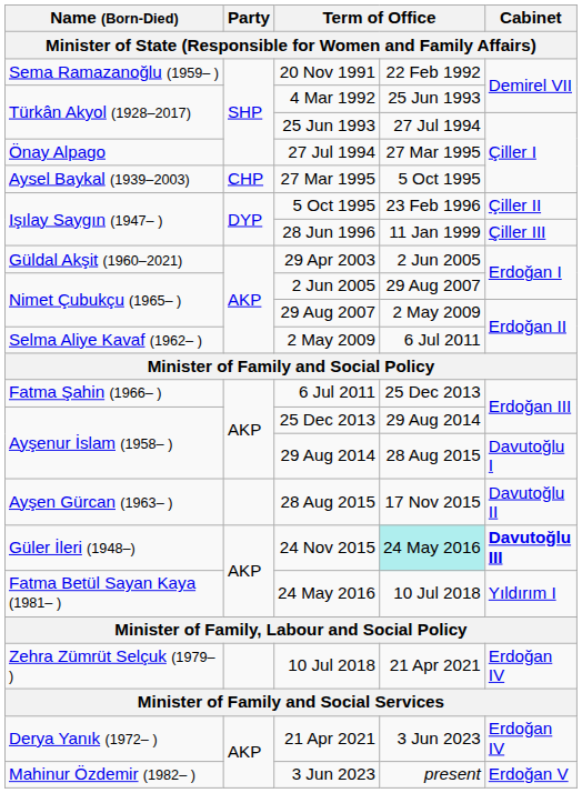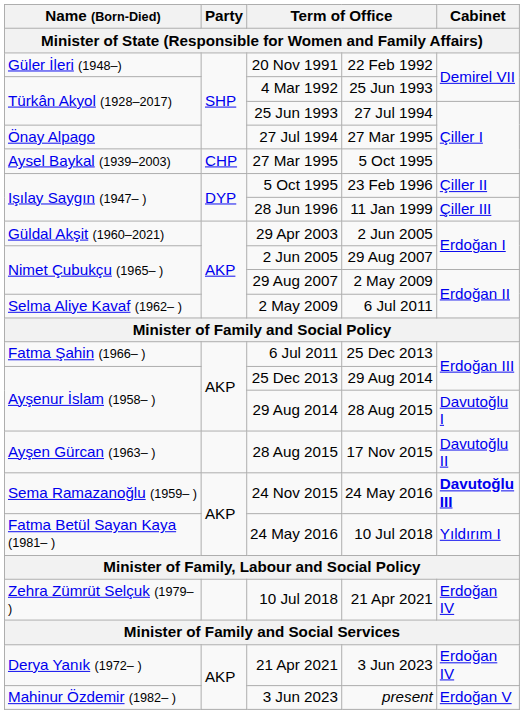20 Nov 1991 | column 1: Sema Ramazanoğlu (1959– ) -> Güler İleri (1948–)
24 Nov 2015 | column 1: Güler İleri (1948–) -> Sema Ramazanoğlu (1959– )
24 Nov 2015 | column 4: paleturquoise background -> no background
